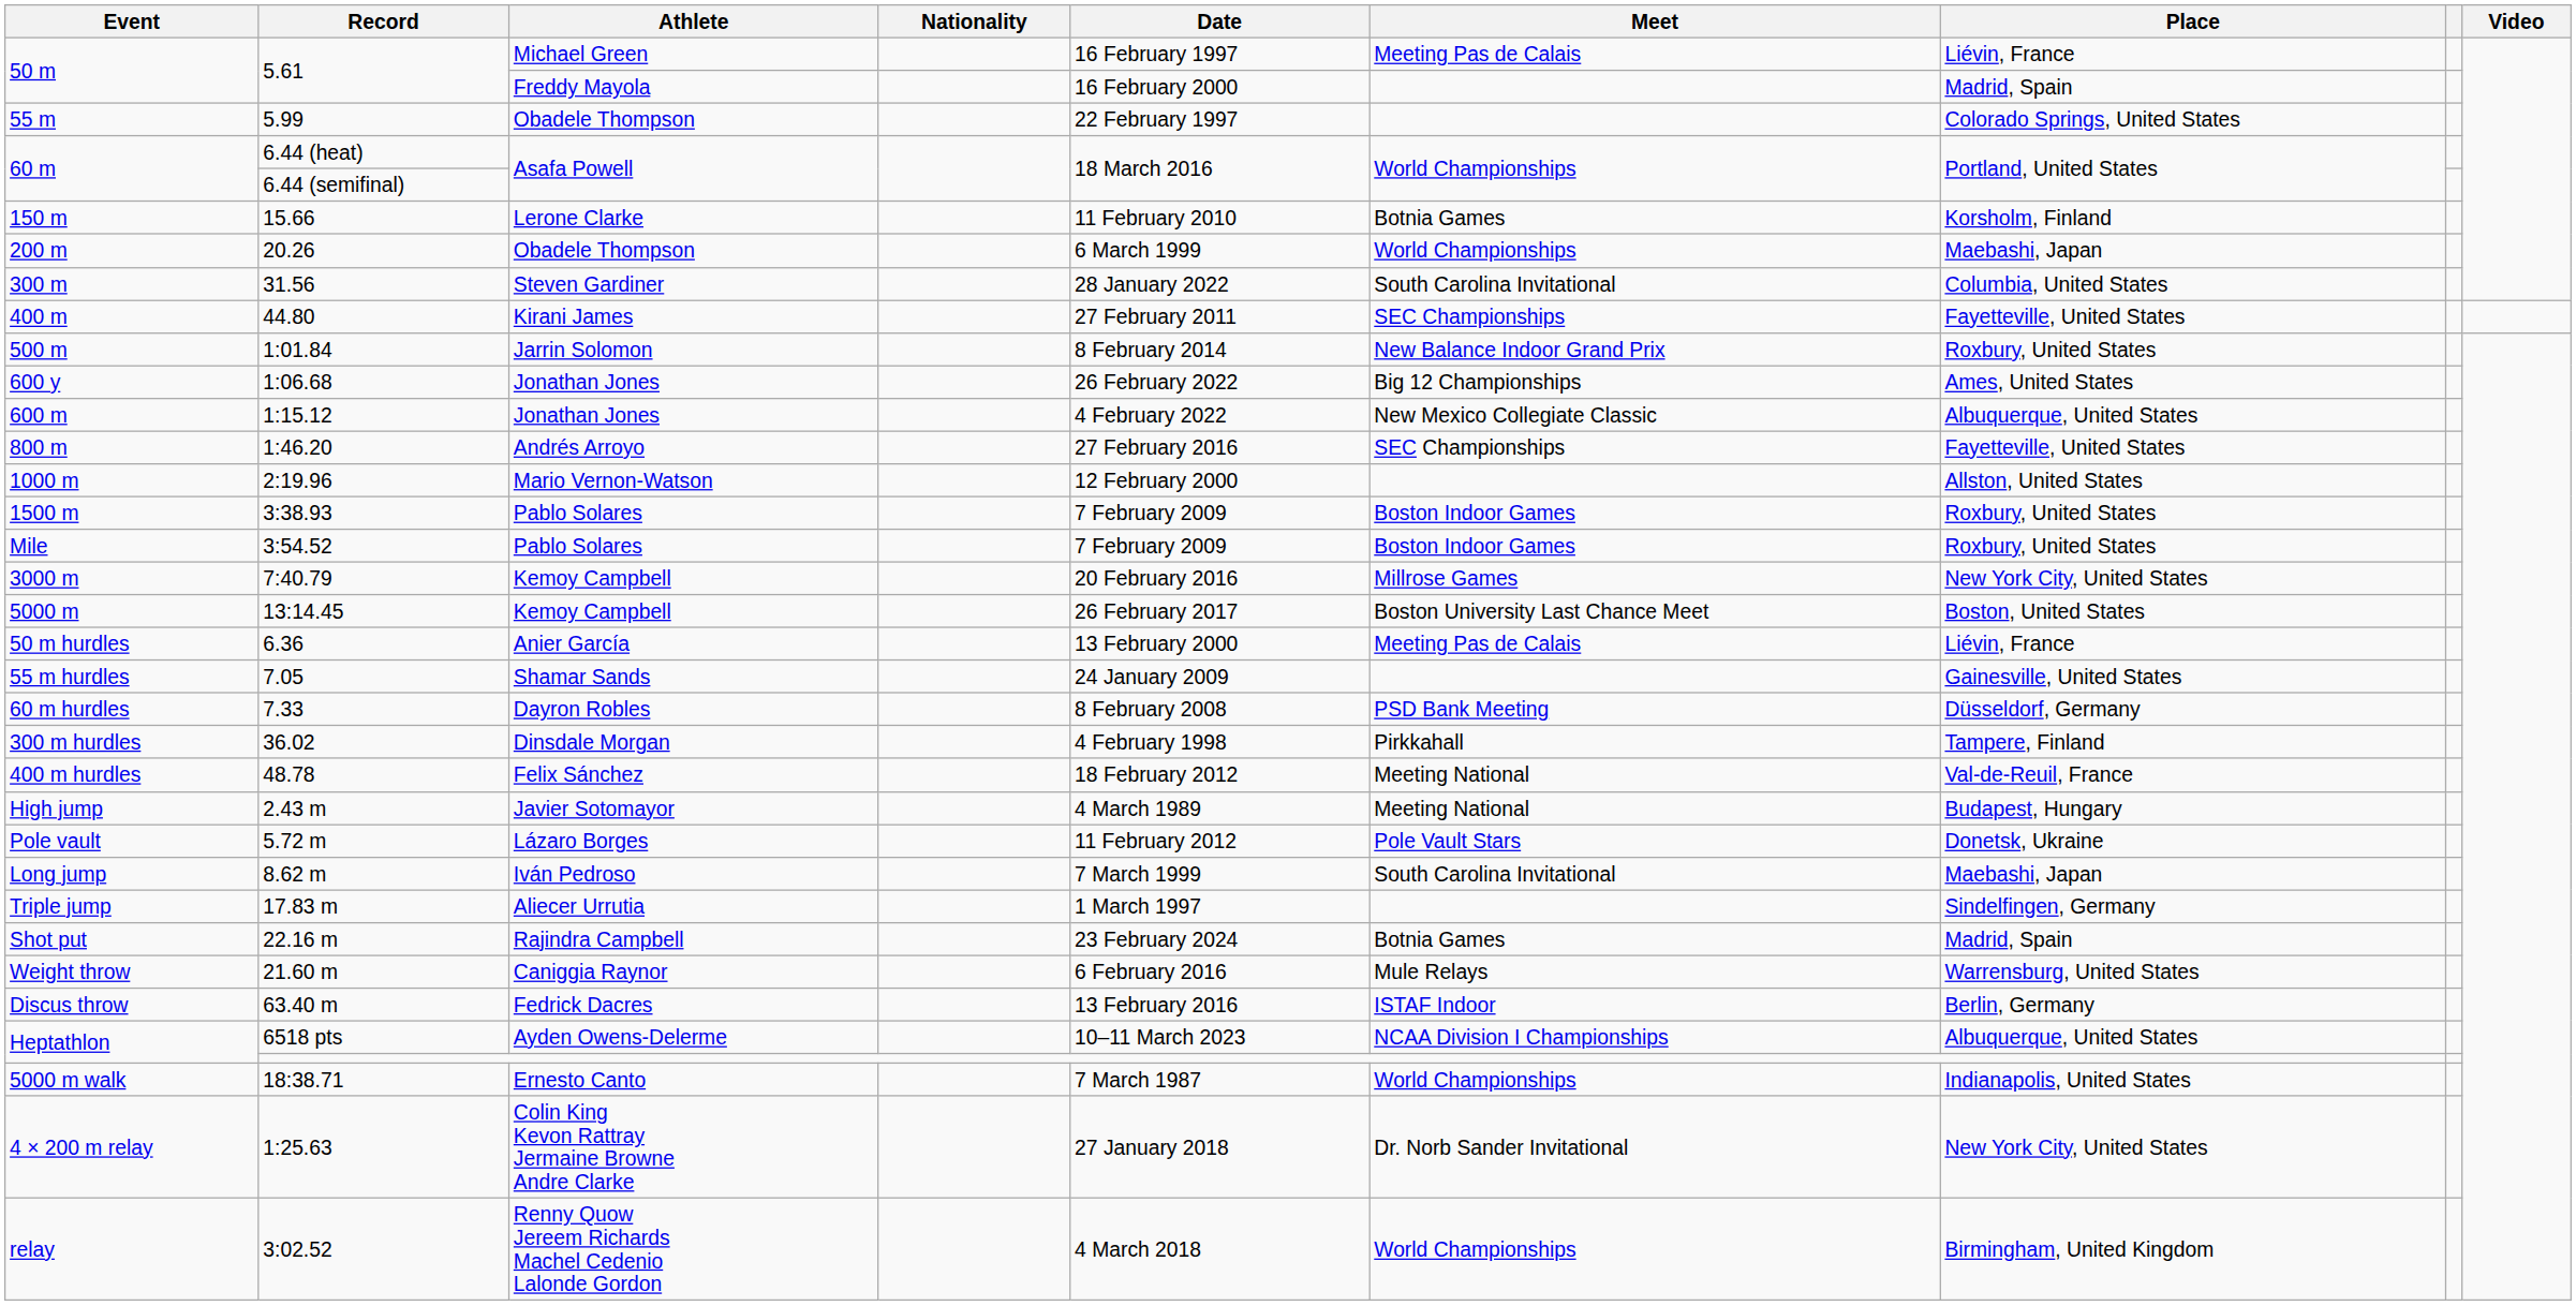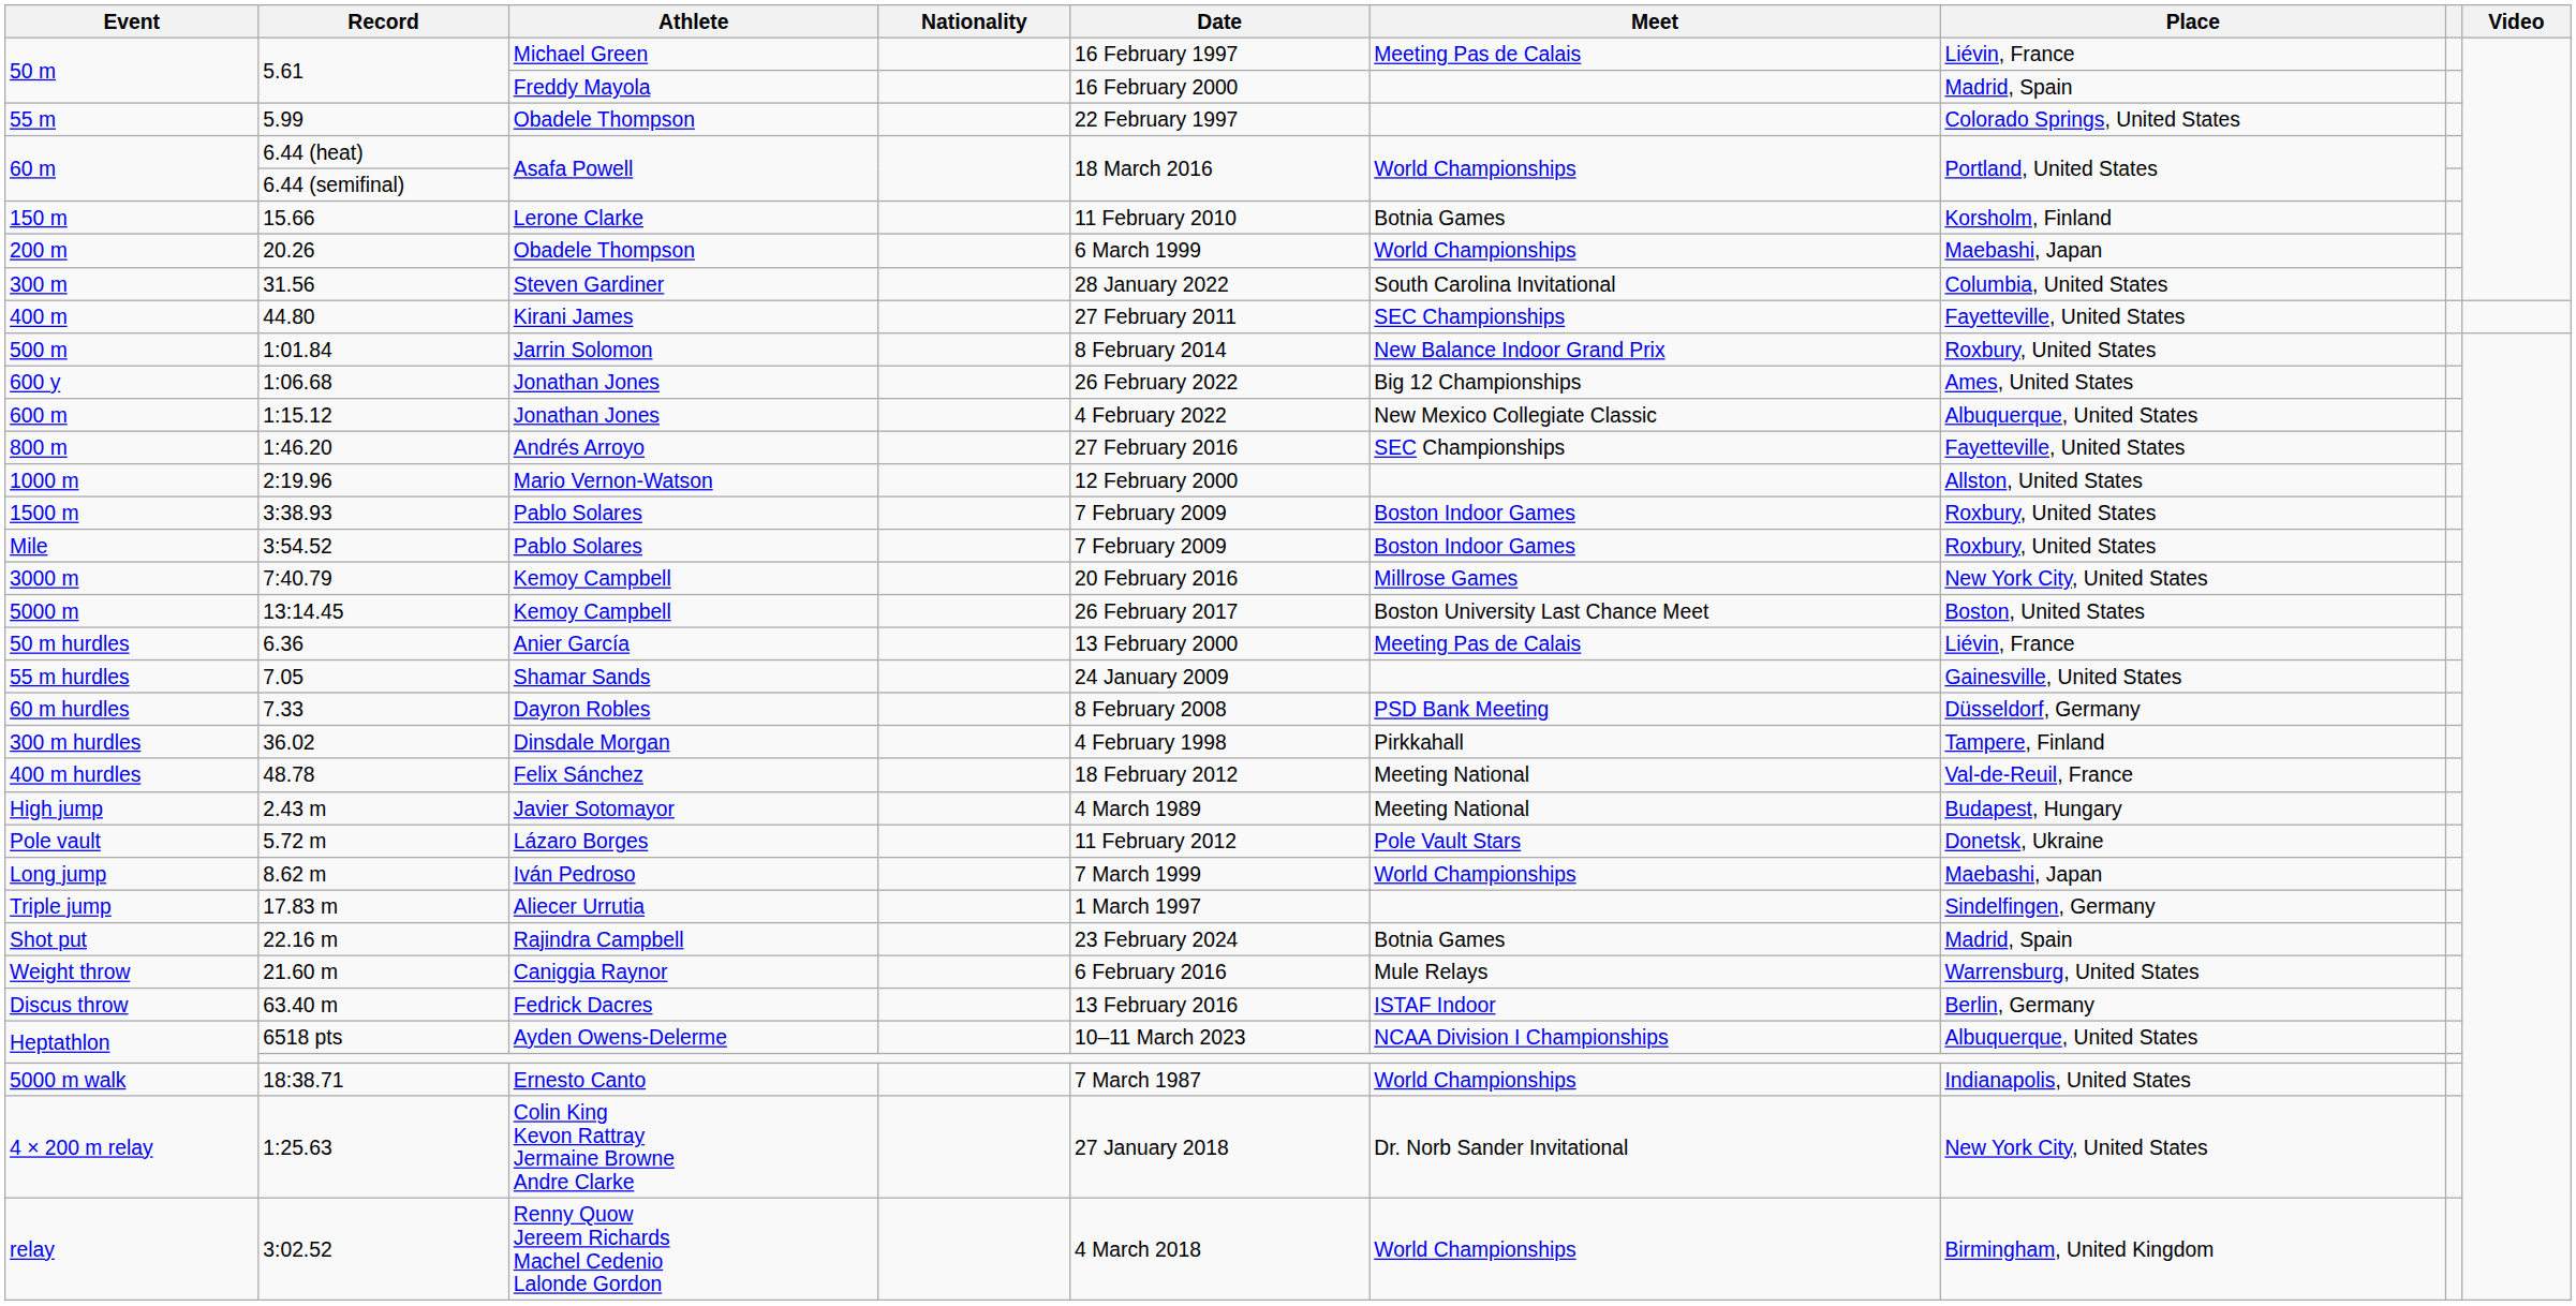Long jump | Meet: South Carolina Invitational -> World Championships
